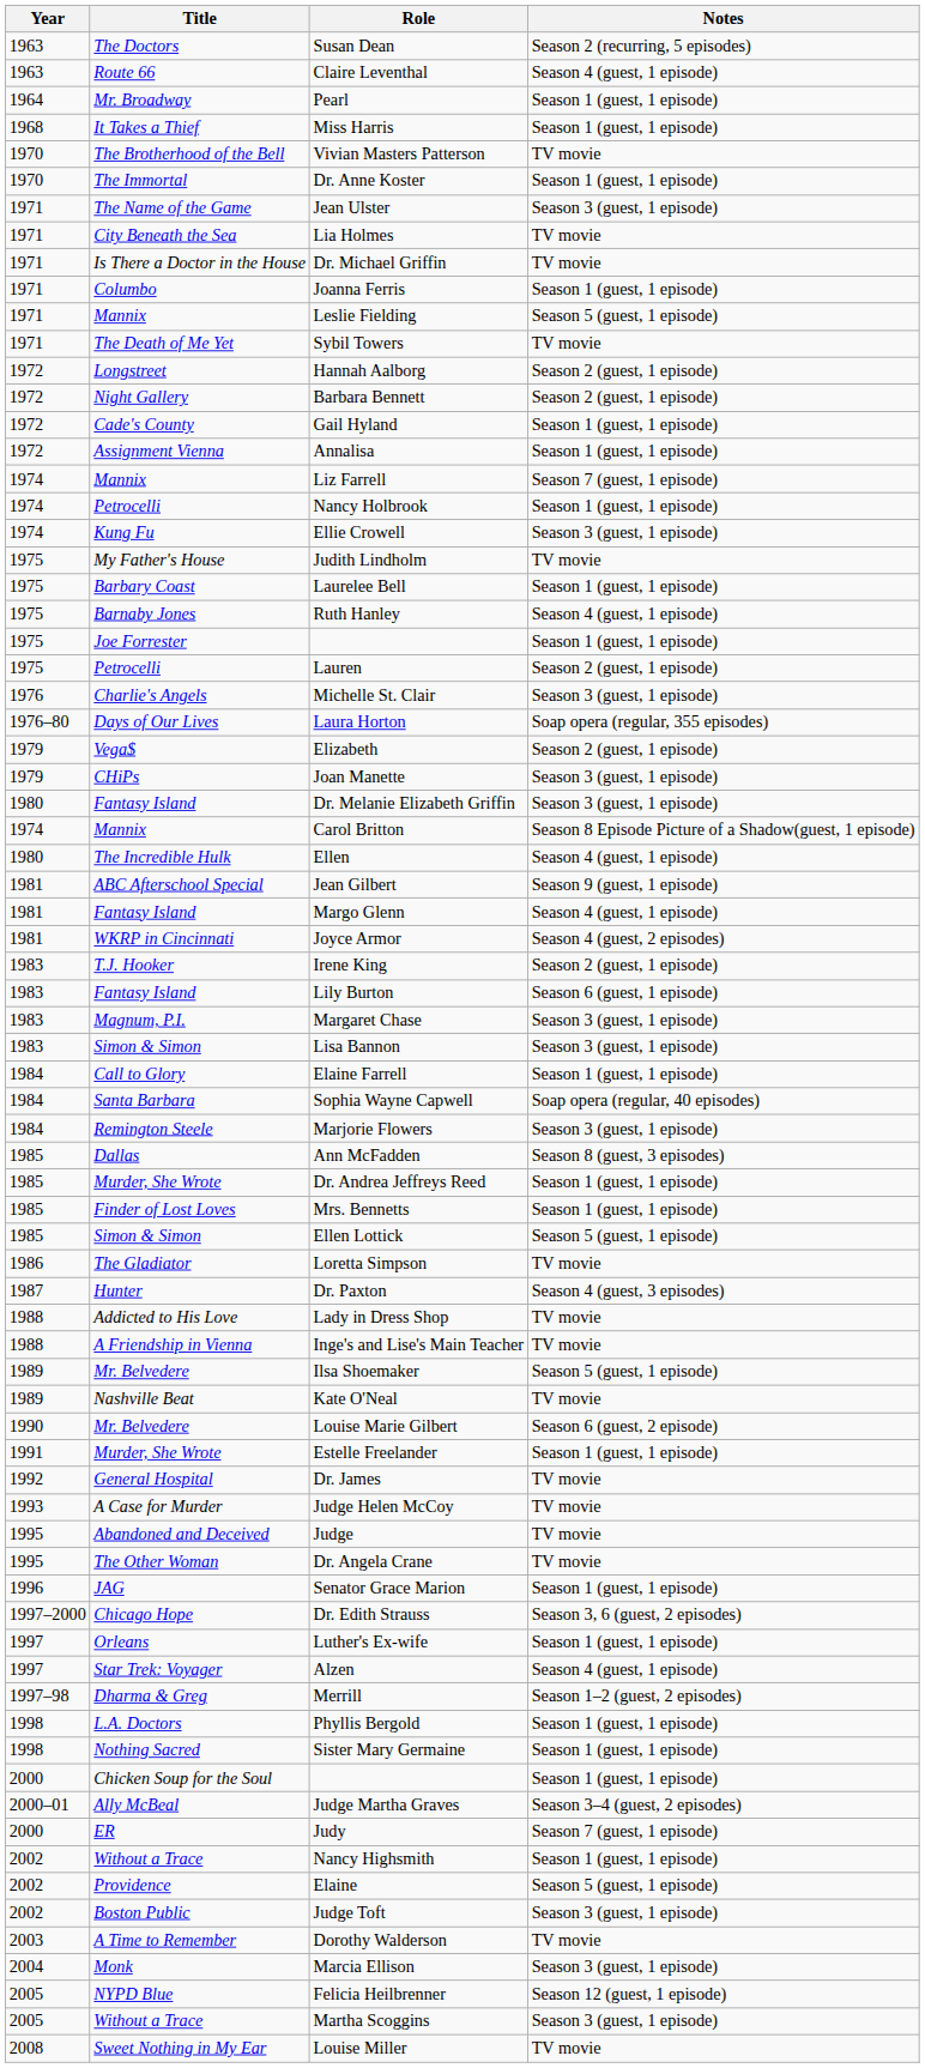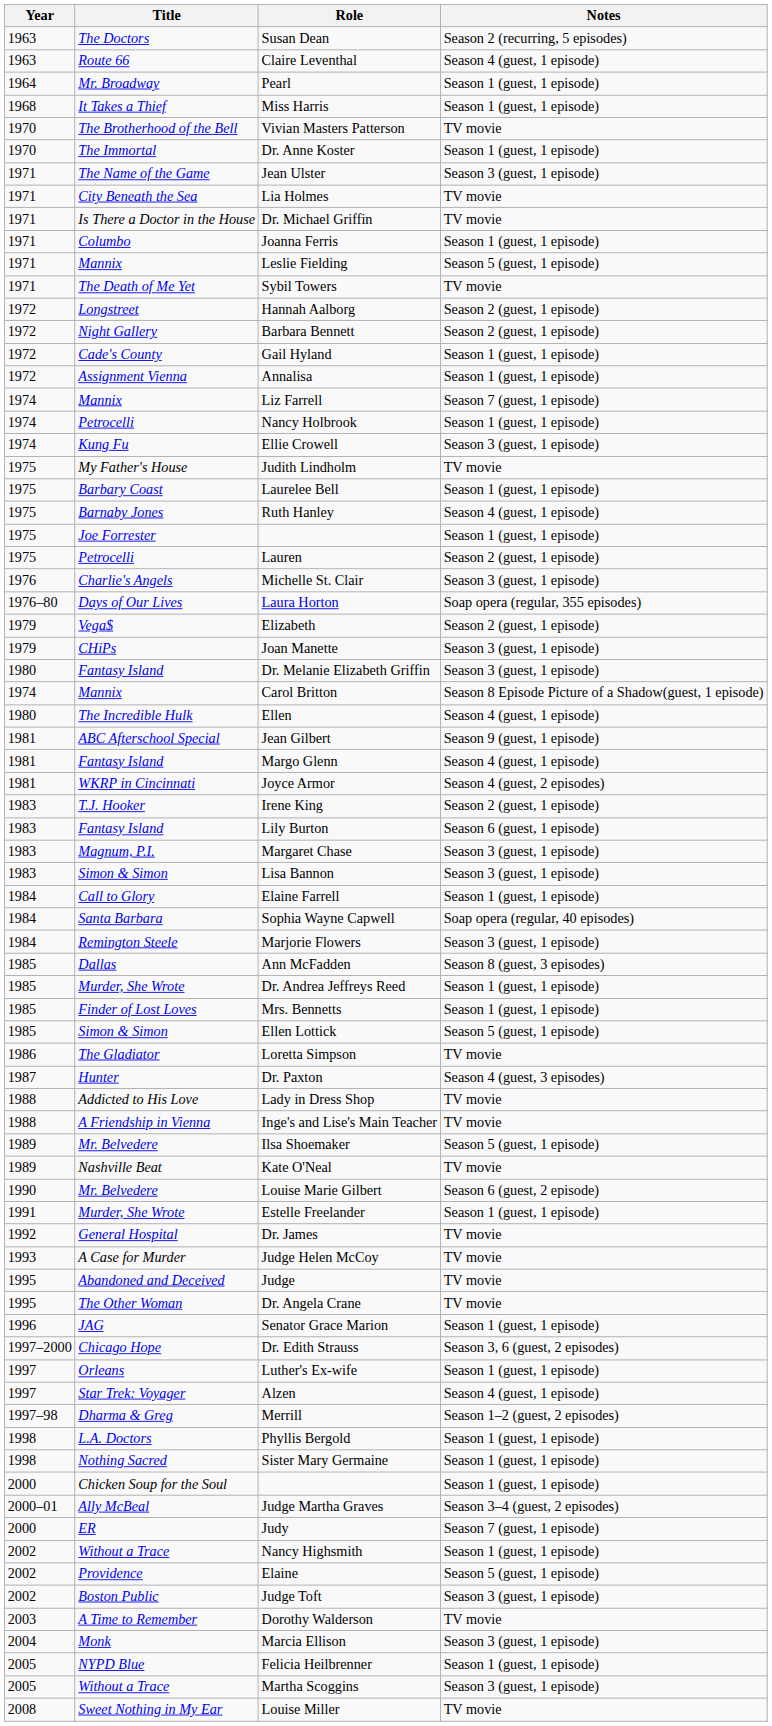Felicia Heilbrenner | Notes: Season 12 (guest, 1 episode) -> Season 1 (guest, 1 episode)
